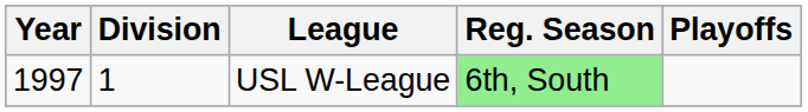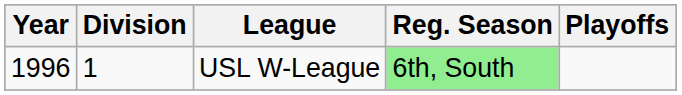USL W-League | Year: 1997 -> 1996
